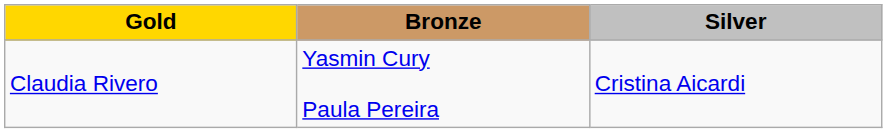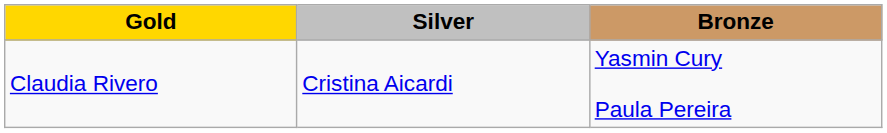columns swapped: Silver <-> Bronze
